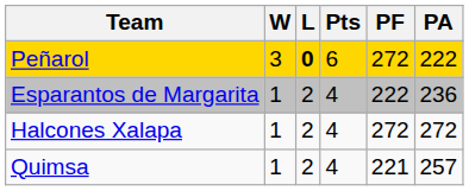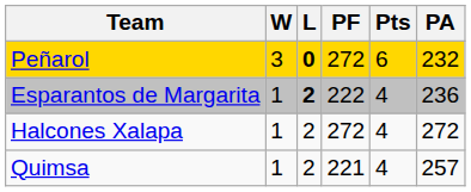columns swapped: Pts <-> PF
Peñarol | PA: 222 -> 232
Esparantos de Margarita | L: normal -> bold
